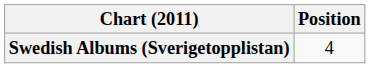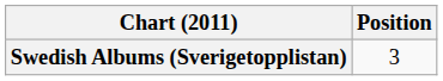Swedish Albums (Sverigetopplistan) | Position: 4 -> 3
